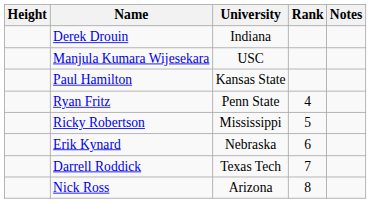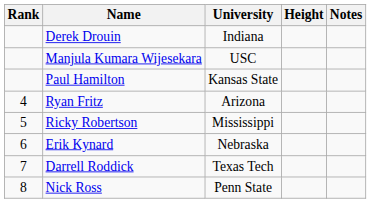columns swapped: Rank <-> Height
Ryan Fritz | University: Penn State -> Arizona
Nick Ross | University: Arizona -> Penn State
